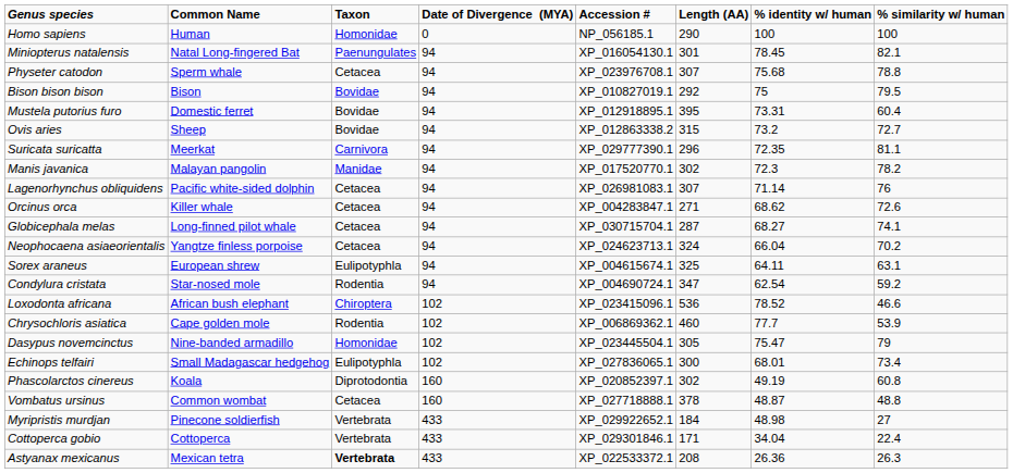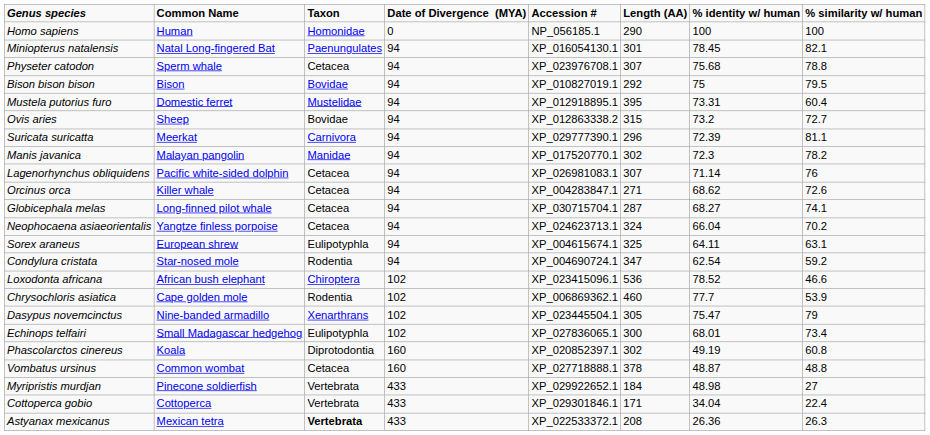Mustela putorius furo | Taxon: Bovidae -> Mustelidae
Suricata suricatta | % identity w/ human: 72.35 -> 72.39
Dasypus novemcinctus | Taxon: Homonidae -> Xenarthrans
